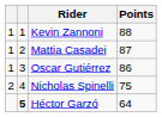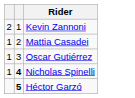- column: Points | 88 | 87 | 86 | 75 | 64
Kevin Zannoni | column 1: 1 -> 2
Nicholas Spinelli | column 1: 2 -> 1
Nicholas Spinelli | column 2: normal -> bold
